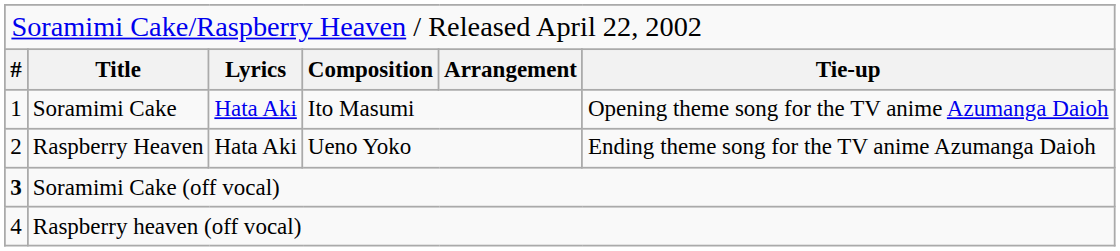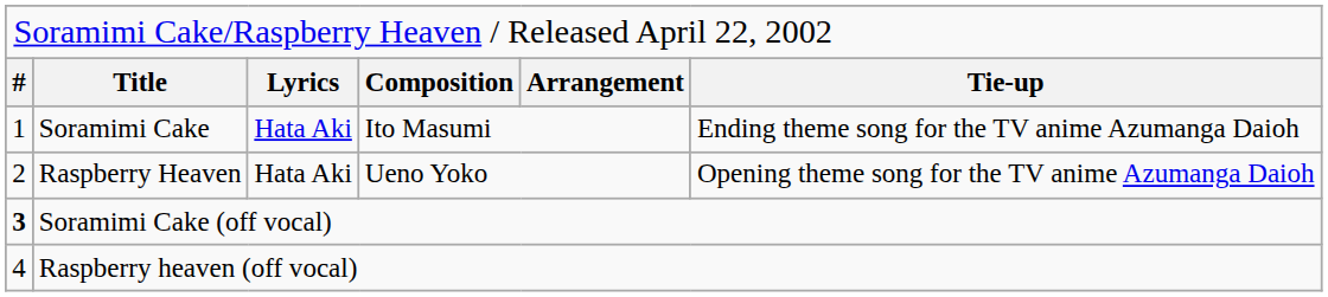Soramimi Cake | column 6: Opening theme song for the TV anime Azumanga Daioh -> Ending theme song for the TV anime Azumanga Daioh
Raspberry Heaven | column 6: Ending theme song for the TV anime Azumanga Daioh -> Opening theme song for the TV anime Azumanga Daioh
